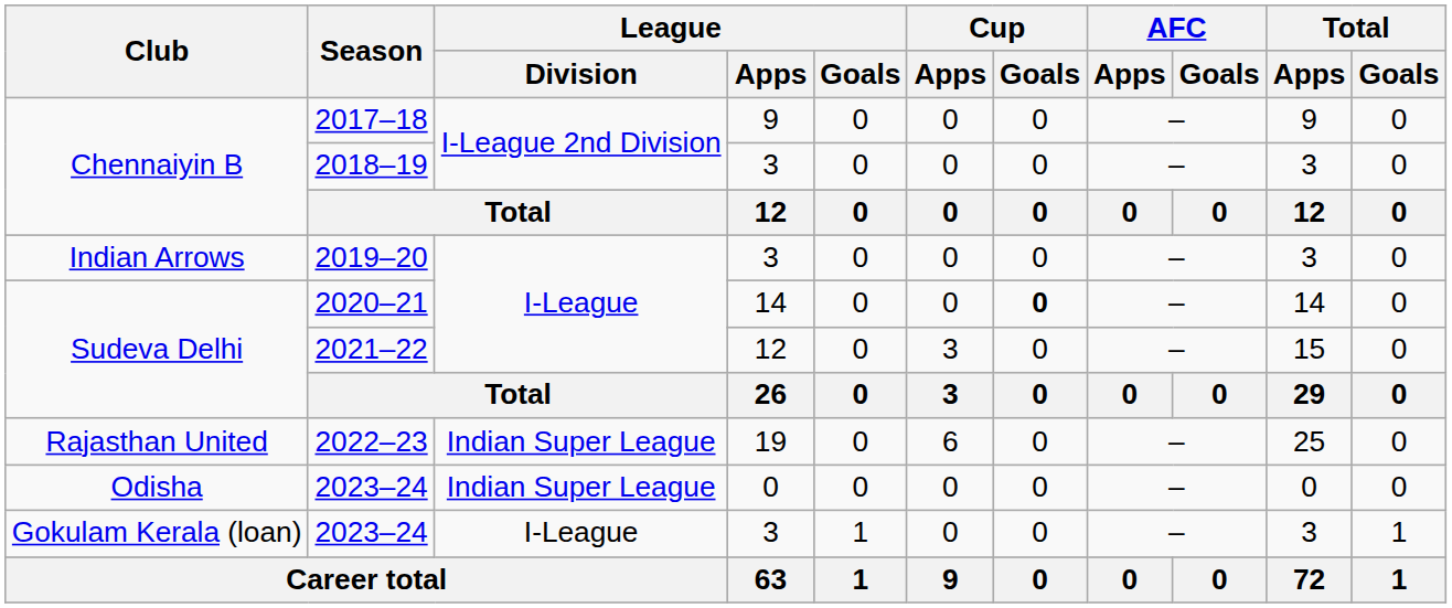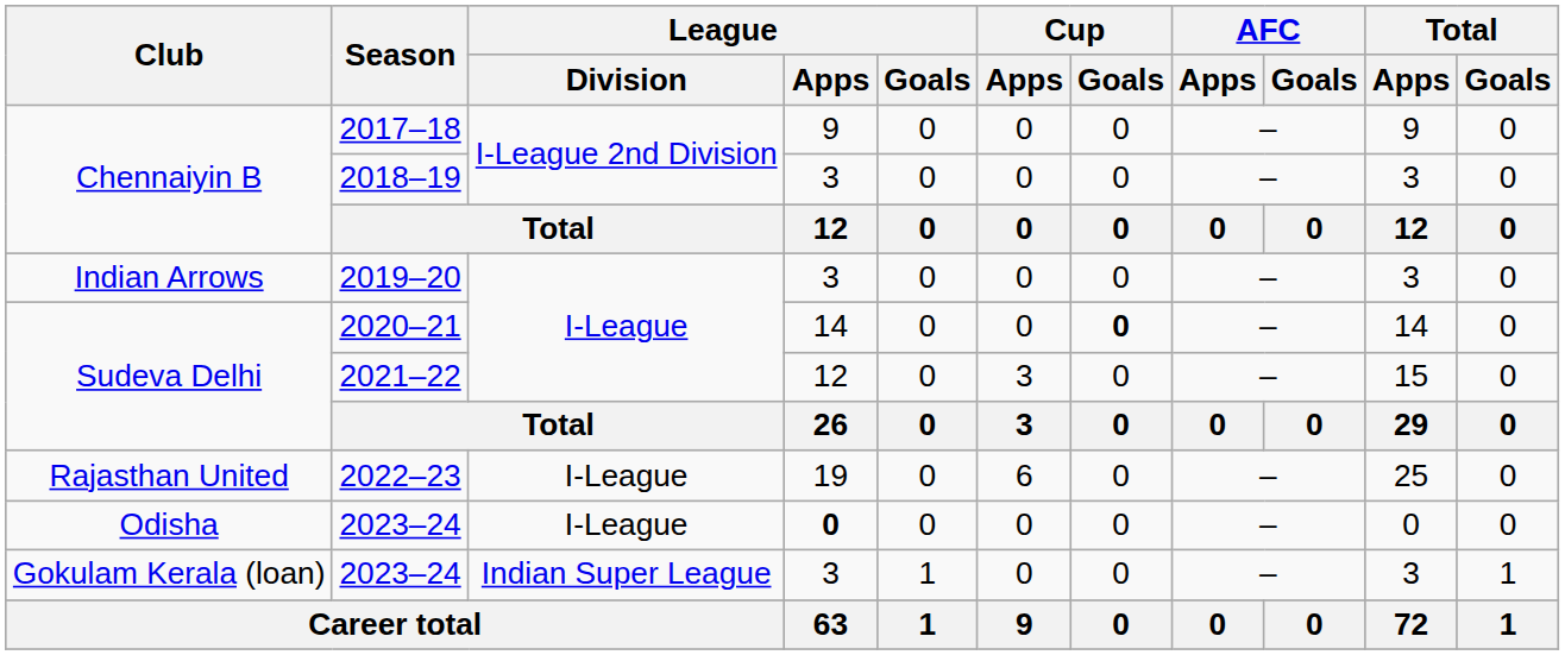2022–23 | League / Division: Indian Super League -> I-League
Odisha / 2023–24 | League / Division: Indian Super League -> I-League
Odisha / 2023–24 | League / Apps: normal -> bold
Gokulam Kerala (loan) / 2023–24 | League / Division: I-League -> Indian Super League
